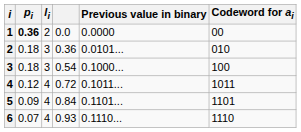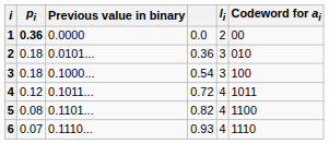columns swapped: li <-> Previous value in binary
5 | pi: 0.09 -> 0.08
5 | column 4: 0.84 -> 0.82
5 | Codeword for ai: 1101 -> 1100
